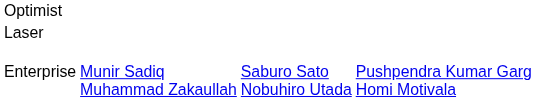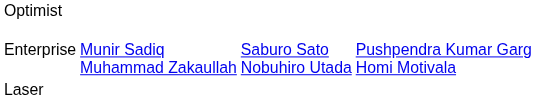rows swapped: Laser <-> Enterprise
